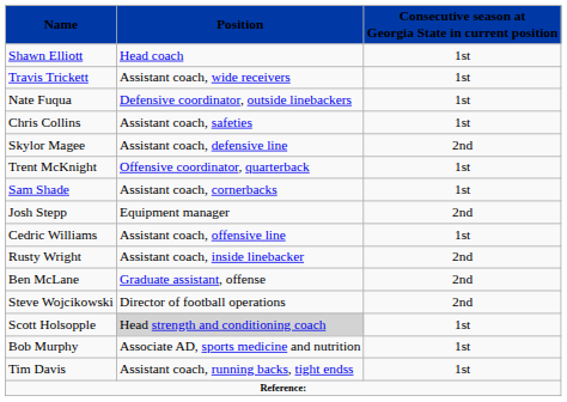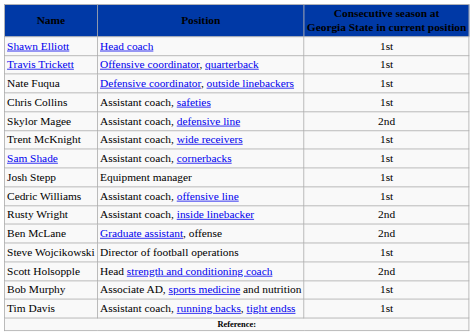Travis Trickett | Position: Assistant coach, wide receivers -> Offensive coordinator, quarterback
Trent McKnight | Position: Offensive coordinator, quarterback -> Assistant coach, wide receivers
Josh Stepp | Consecutive season at Georgia State in current position: 2nd -> 1st
Steve Wojcikowski | Consecutive season at Georgia State in current position: 2nd -> 1st
Scott Holsopple | Position: lightgrey background -> no background
Scott Holsopple | Consecutive season at Georgia State in current position: 1st -> 2nd
